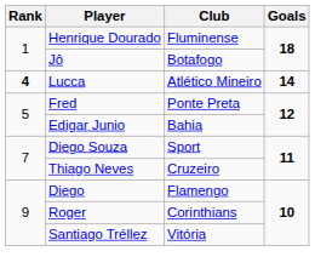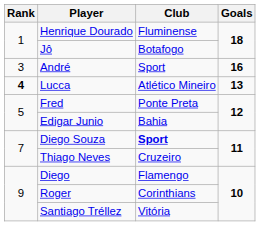+ row: 3 | André | Sport | 16
Lucca | Goals: 14 -> 13
Diego Souza | Club: normal -> bold
